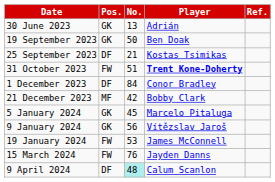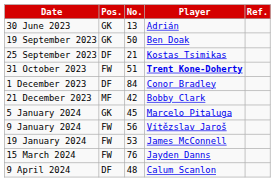9 January 2024 | Pos.: GK -> FW
9 April 2024 | No.: paleturquoise background -> no background
